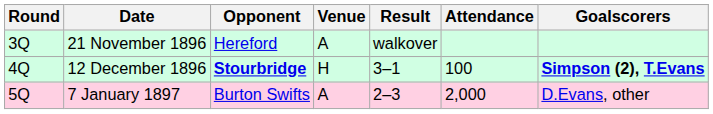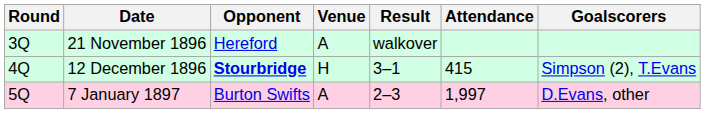12 December 1896 | Attendance: 100 -> 415
12 December 1896 | Goalscorers: bold -> normal
7 January 1897 | Attendance: 2,000 -> 1,997
